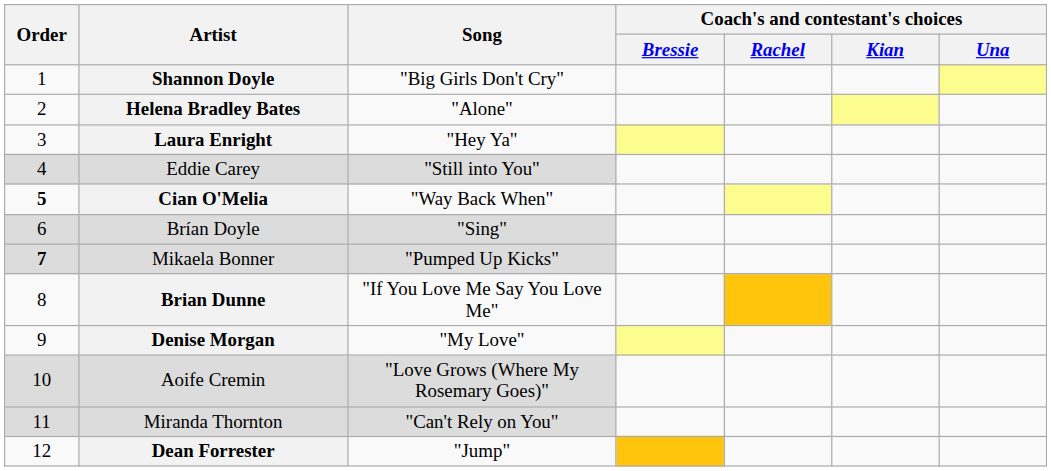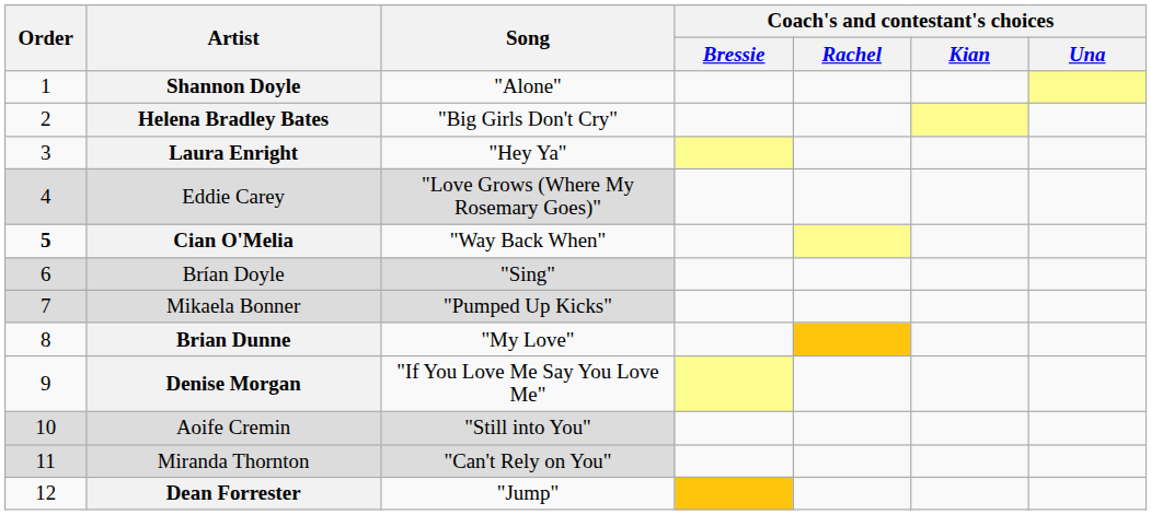Shannon Doyle | Song: "Big Girls Don't Cry" -> "Alone"
Helena Bradley Bates | Song: "Alone" -> "Big Girls Don't Cry"
Eddie Carey | Song: "Still into You" -> "Love Grows (Where My Rosemary Goes)"
Mikaela Bonner | Order: bold -> normal
Brian Dunne | Song: "If You Love Me Say You Love Me" -> "My Love"
Denise Morgan | Song: "My Love" -> "If You Love Me Say You Love Me"
Aoife Cremin | Song: "Love Grows (Where My Rosemary Goes)" -> "Still into You"
